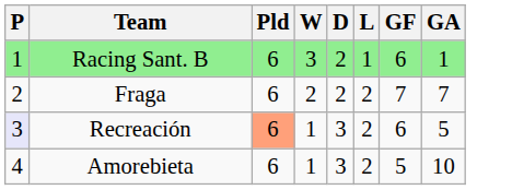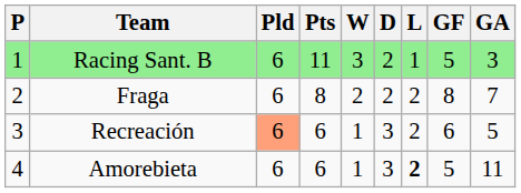+ column: Pts | 11 | 8 | 6 | 6
Racing Sant. B | GF: 6 -> 5
Racing Sant. B | GA: 1 -> 3
Fraga | GF: 7 -> 8
Recreación | P: lavender background -> no background
Amorebieta | L: normal -> bold
Amorebieta | GA: 10 -> 11
